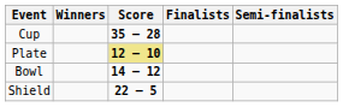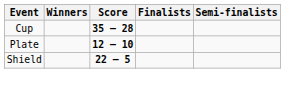Plate | Score: khaki background -> no background
- row: Bowl | 14 – 12
